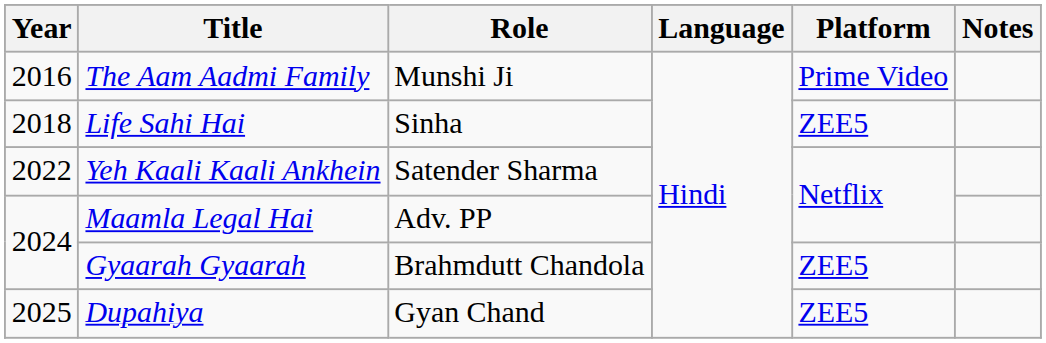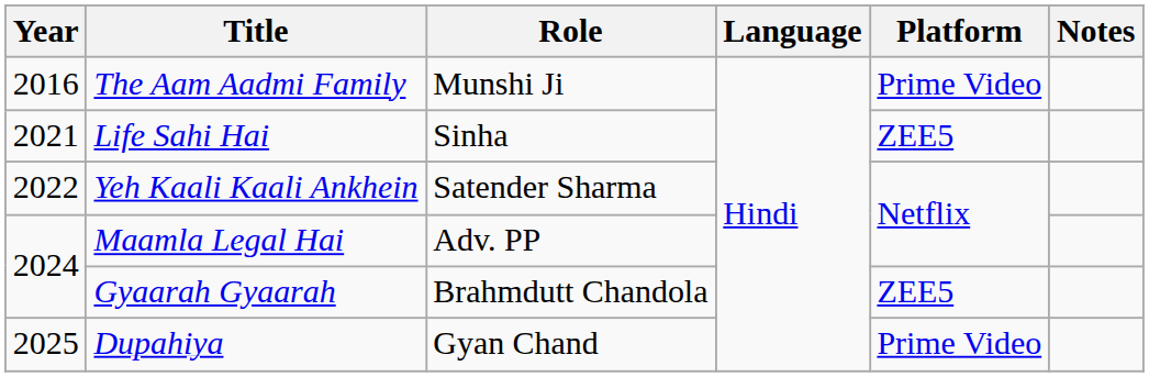Life Sahi Hai | Year: 2018 -> 2021
Dupahiya | Platform: ZEE5 -> Prime Video
